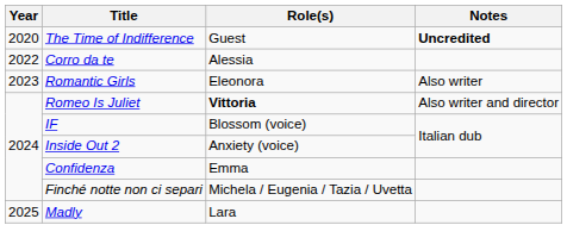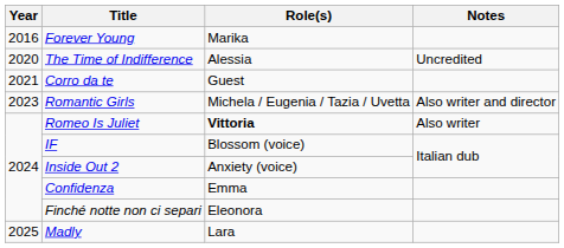+ row: 2016 | Forever Young | Marika
The Time of Indifference | Role(s): Guest -> Alessia
The Time of Indifference | Notes: bold -> normal
Corro da te | Year: 2022 -> 2021
Corro da te | Role(s): Alessia -> Guest
Romantic Girls | Role(s): Eleonora -> Michela / Eugenia / Tazia / Uvetta
Romantic Girls | Notes: Also writer -> Also writer and director
Romeo Is Juliet | Notes: Also writer and director -> Also writer
Finché notte non ci separi | Role(s): Michela / Eugenia / Tazia / Uvetta -> Eleonora
